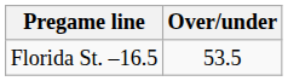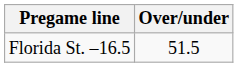Florida St. –16.5 | Over/under: 53.5 -> 51.5
